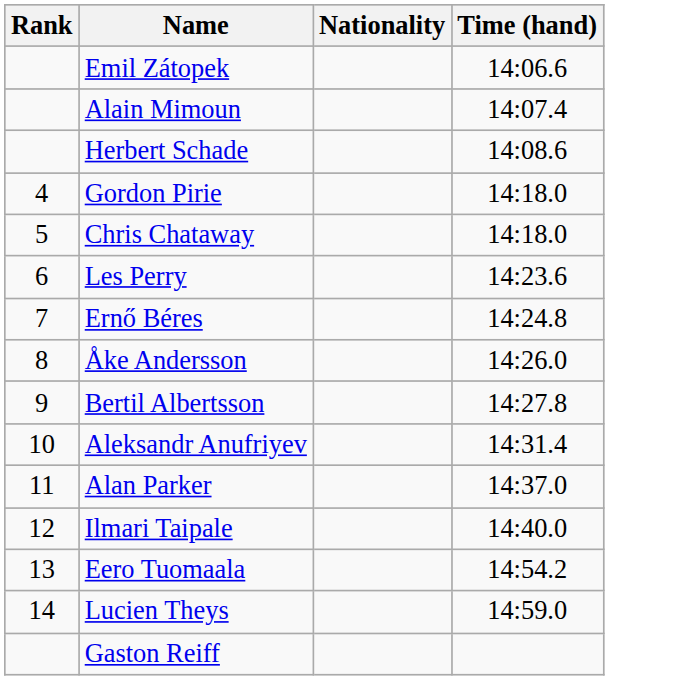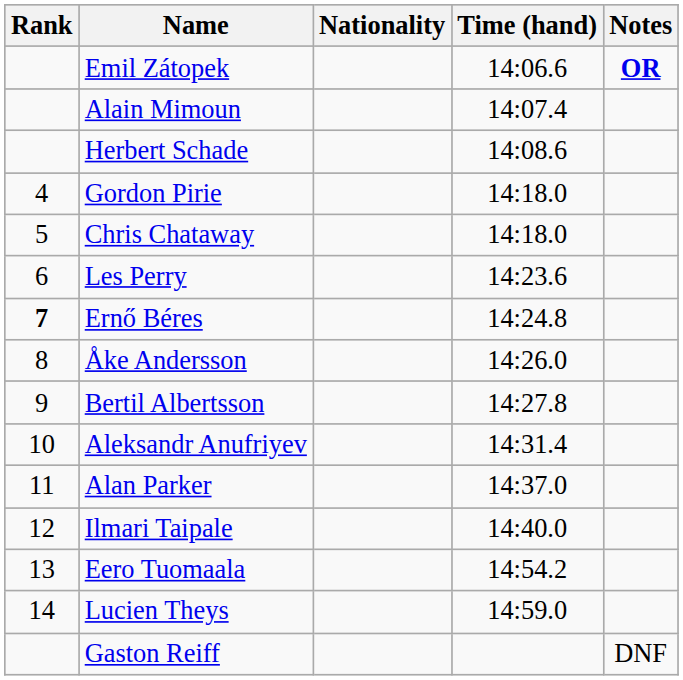+ column: Notes | OR | DNF
Ernő Béres | Rank: normal -> bold
